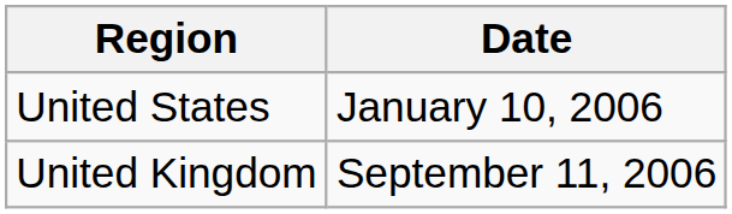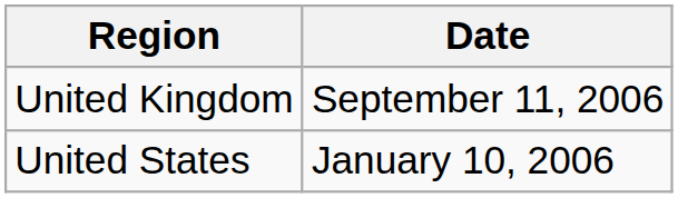rows swapped: United States <-> United Kingdom
